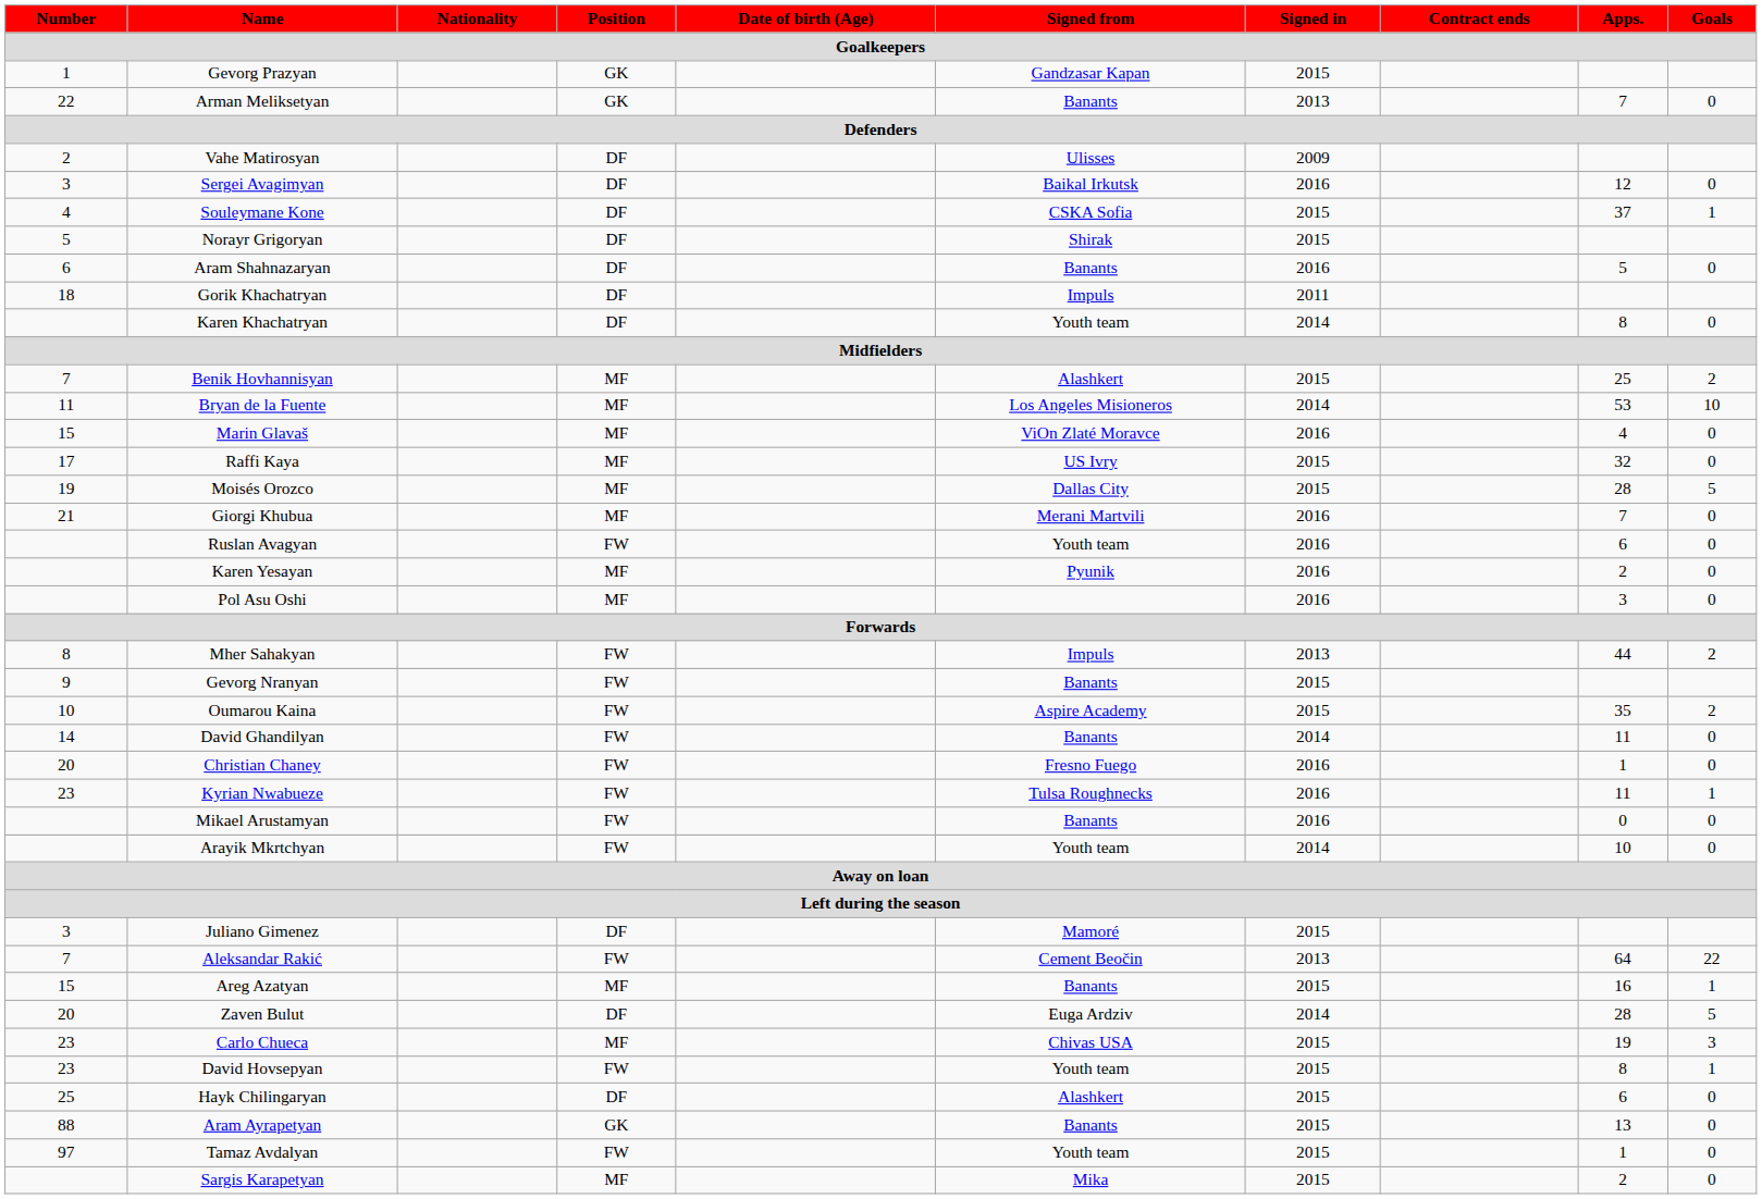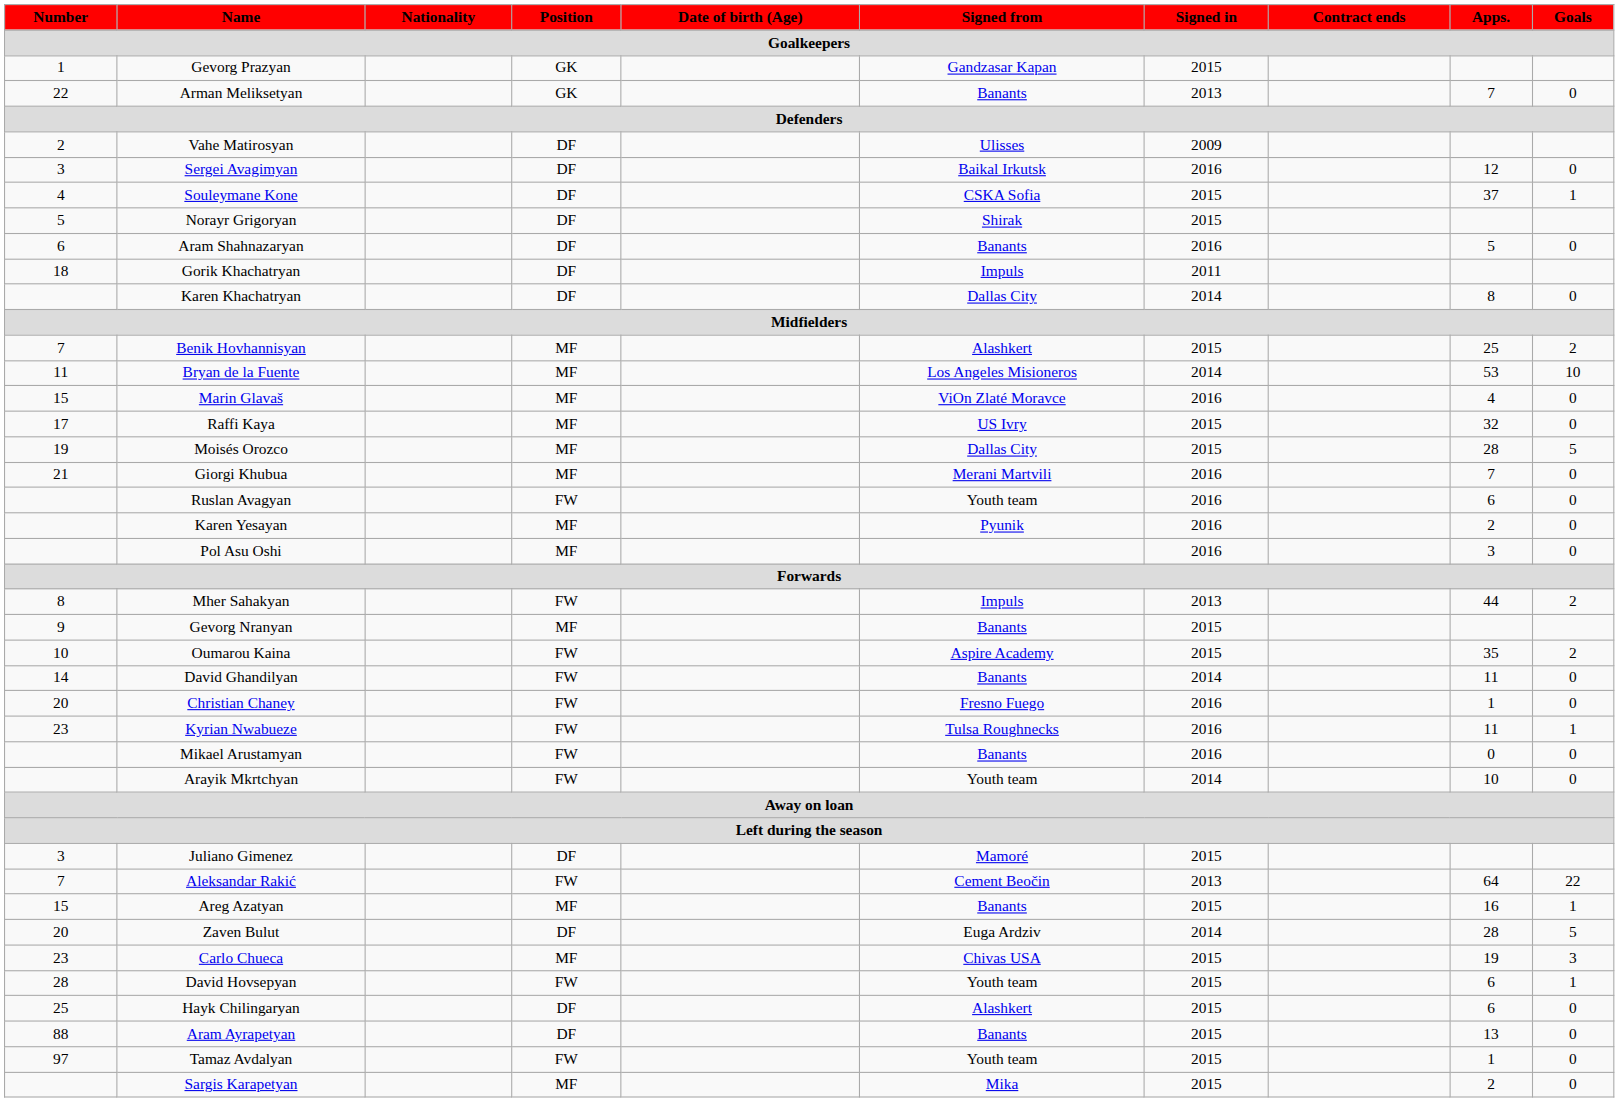Karen Khachatryan | Signed from: Youth team -> Dallas City
Gevorg Nranyan | Position: FW -> MF
David Hovsepyan | Number: 23 -> 28
David Hovsepyan | Apps.: 8 -> 6
Aram Ayrapetyan | Position: GK -> DF
